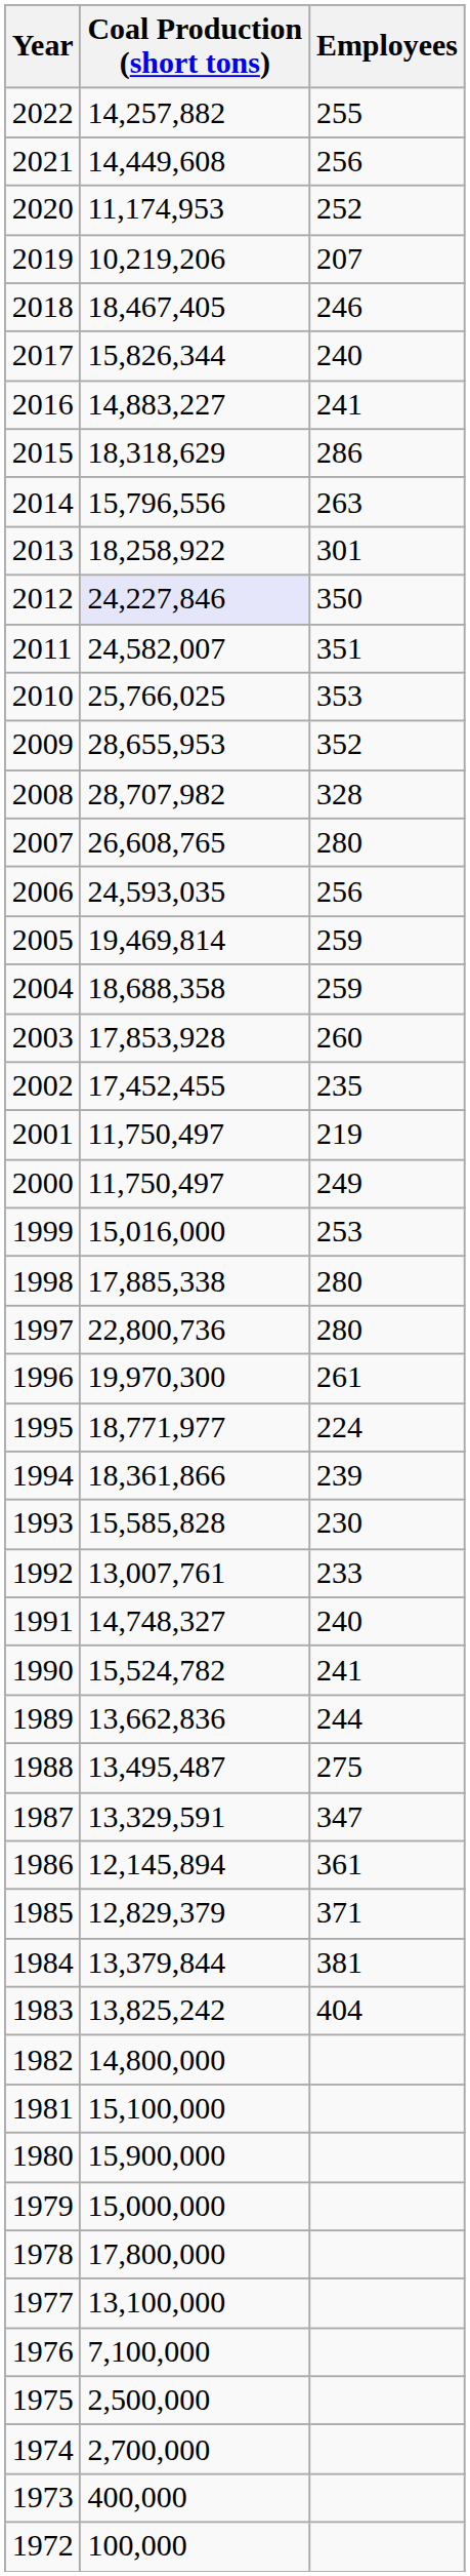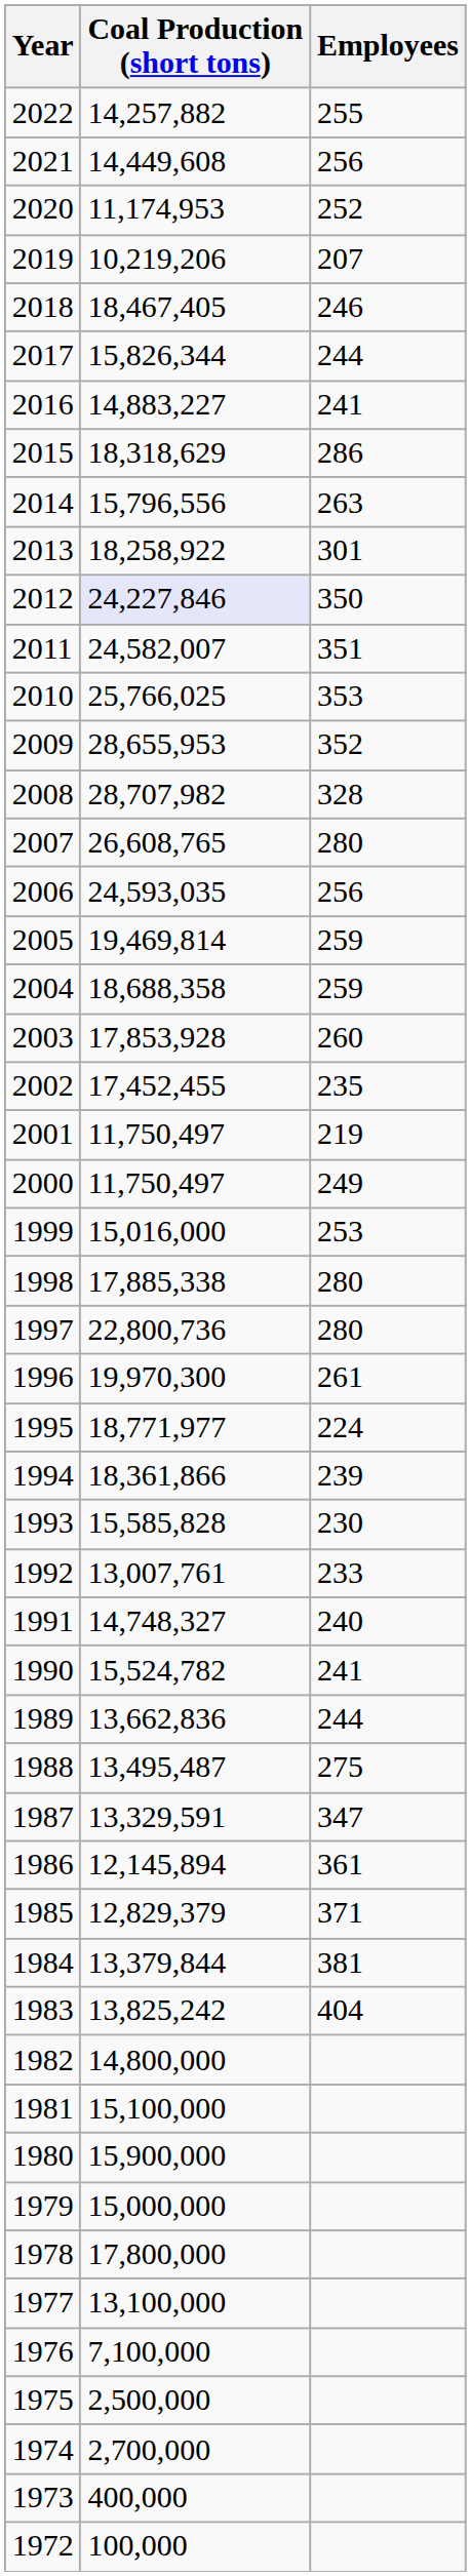2017 | Employees: 240 -> 244
